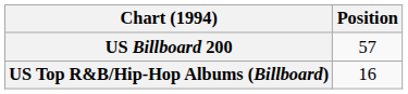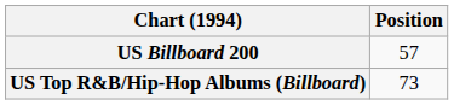US Top R&B/Hip-Hop Albums (Billboard) | Position: 16 -> 73
